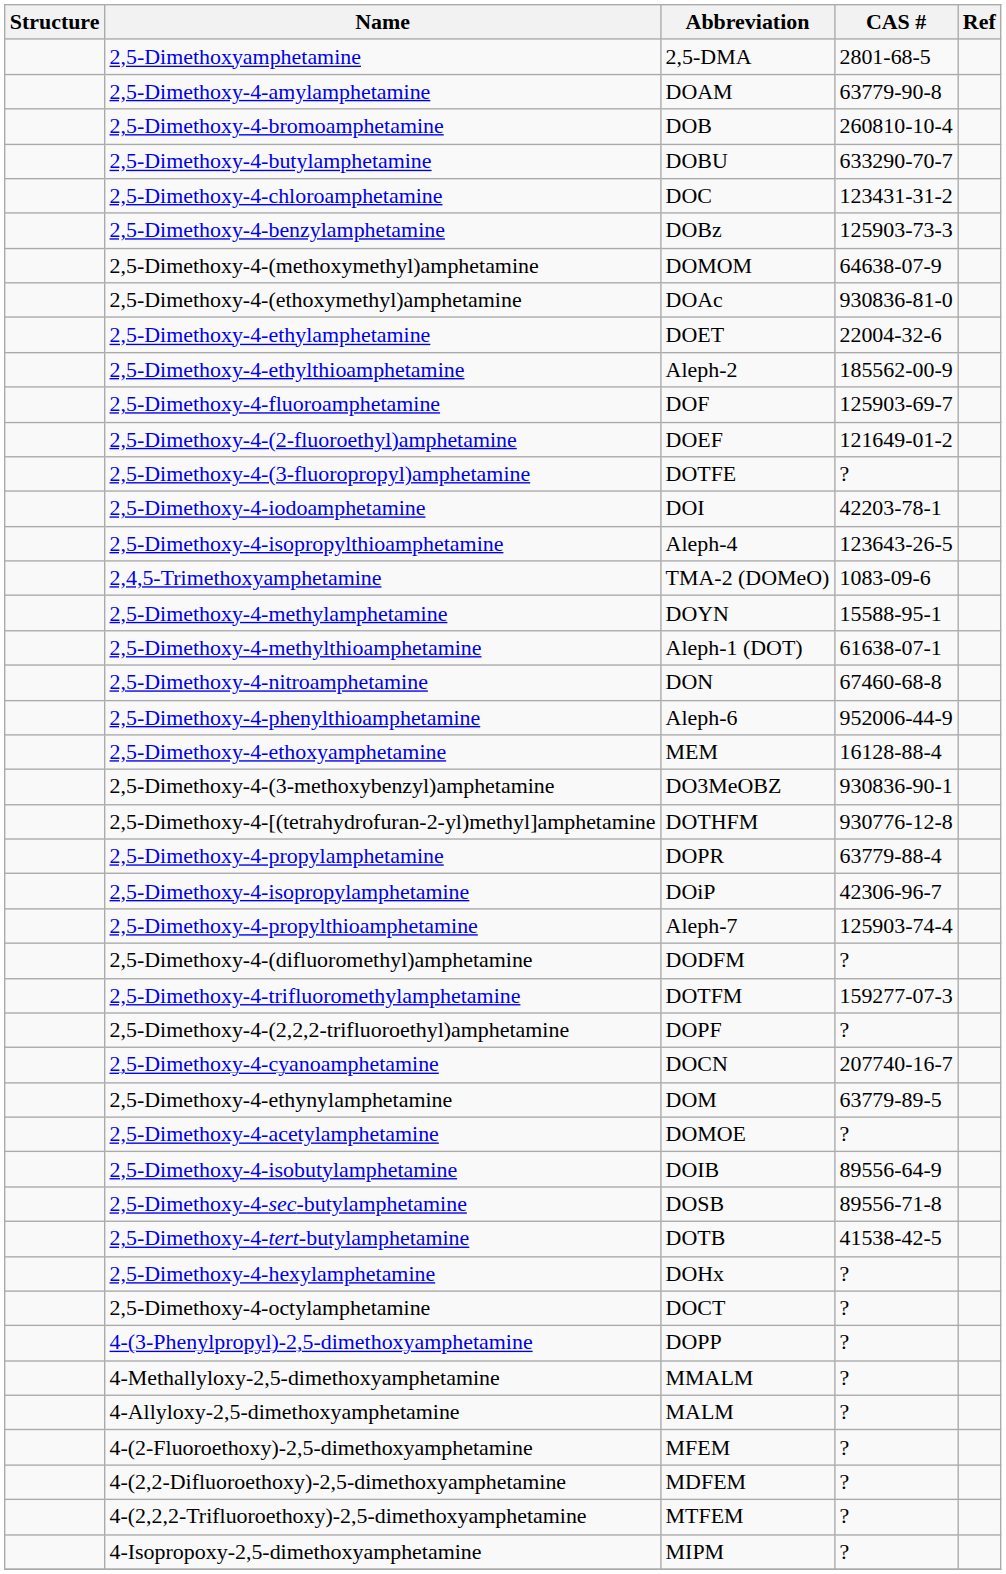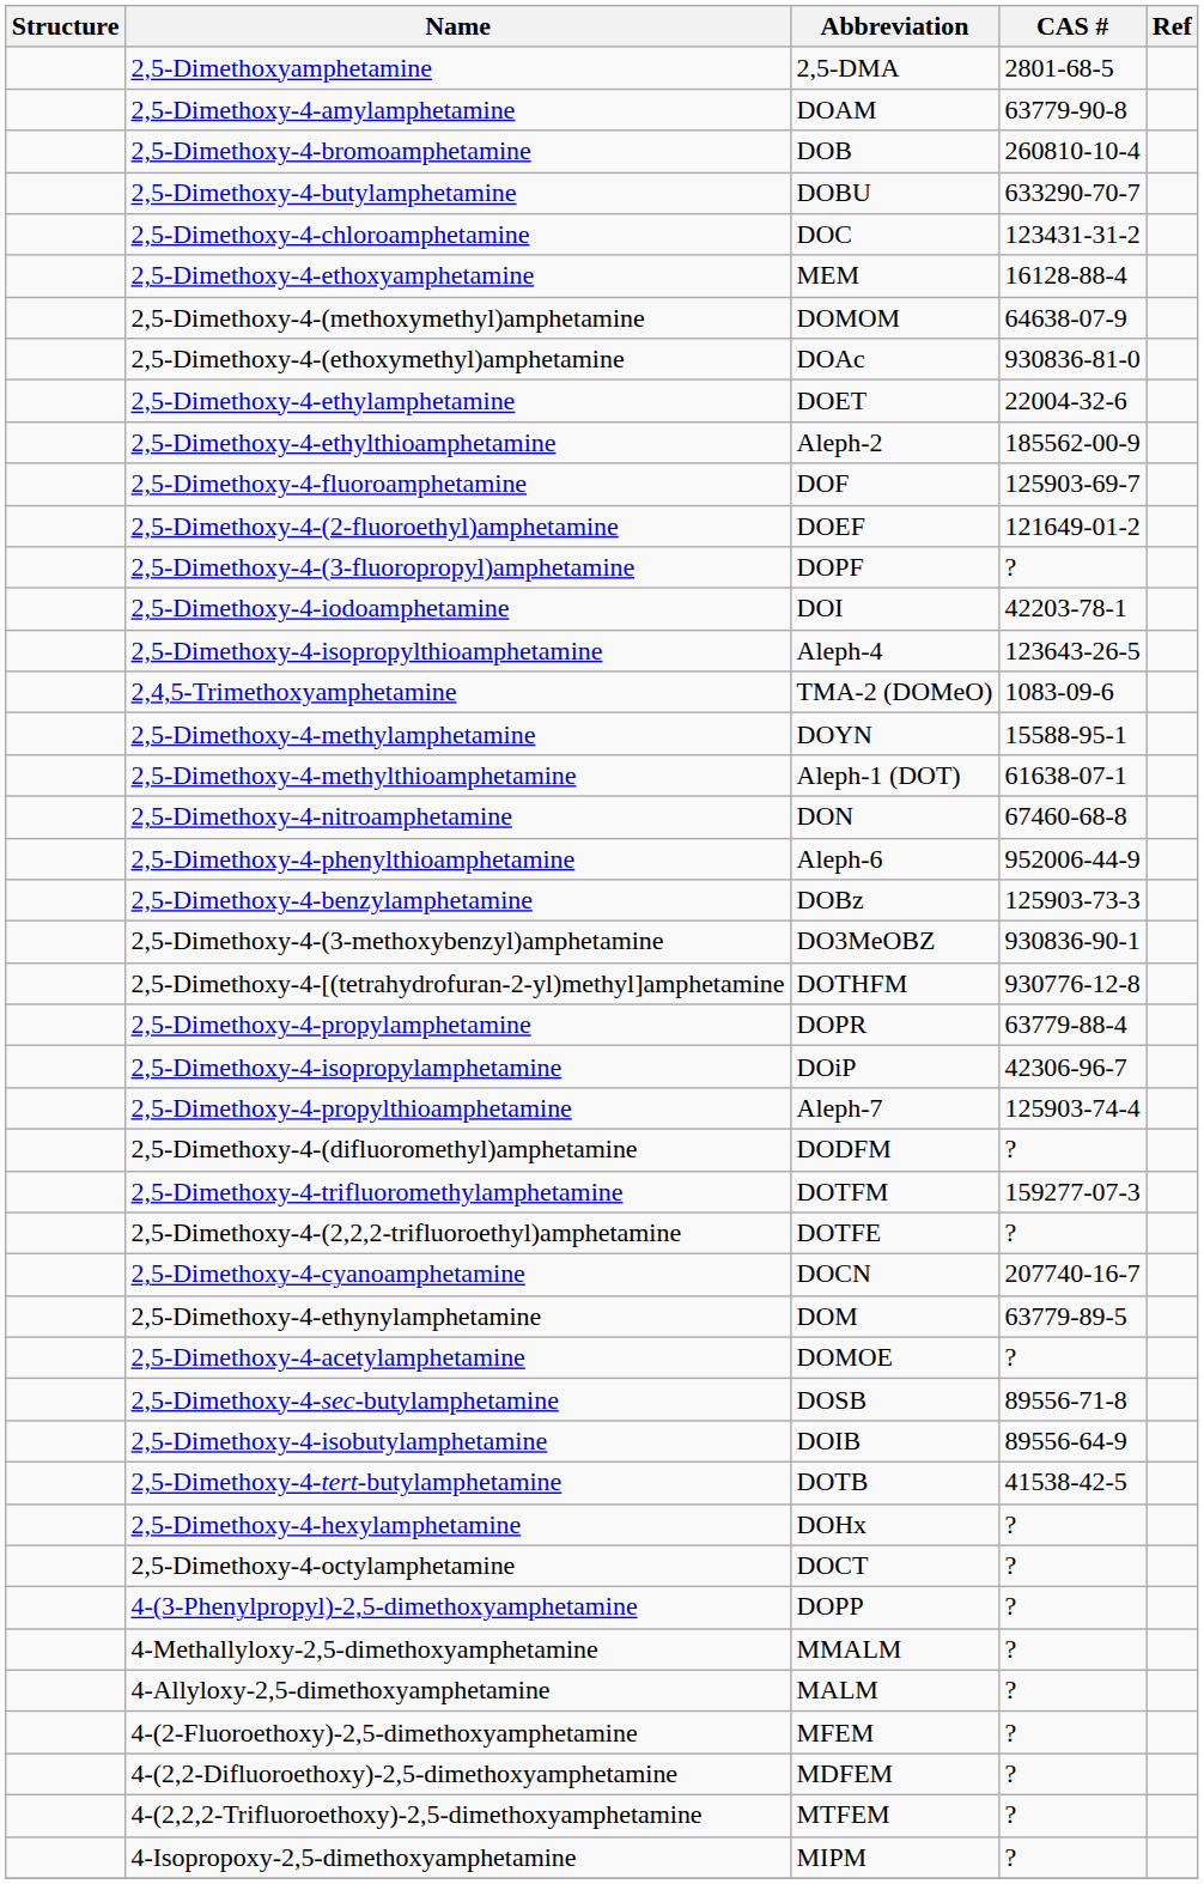rows swapped: 2,5-Dimethoxy-4-ethoxyamphetamine <-> 2,5-Dimethoxy-4-benzylamphetamine
2,5-Dimethoxy-4-(3-fluoropropyl)amphetamine | Abbreviation: DOTFE -> DOPF
2,5-Dimethoxy-4-(2,2,2-trifluoroethyl)amphetamine | Abbreviation: DOPF -> DOTFE
rows swapped: 2,5-Dimethoxy-4-isobutylamphetamine <-> 2,5-Dimethoxy-4-sec-butylamphetamine
